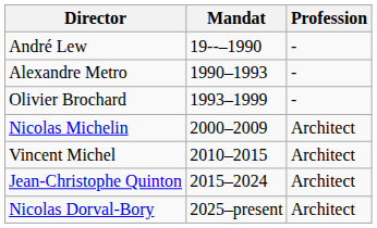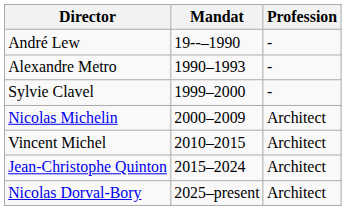- row: Olivier Brochard | 1993–1999 | -
+ row: Sylvie Clavel | 1999–2000 | -
